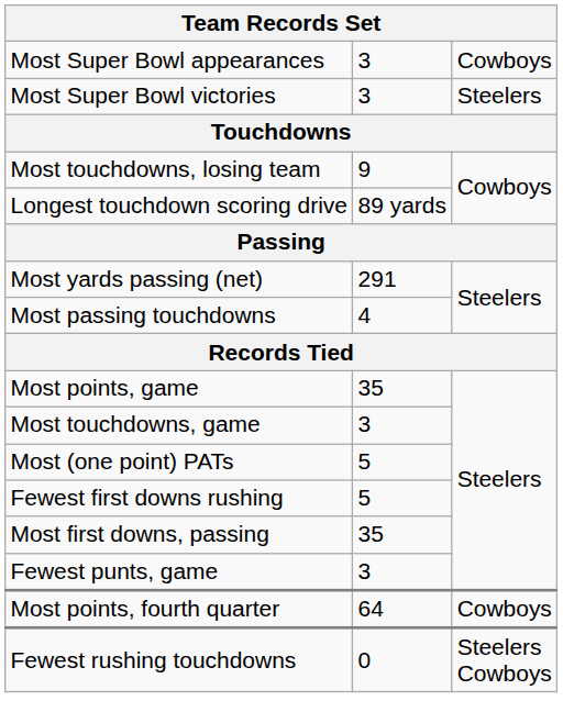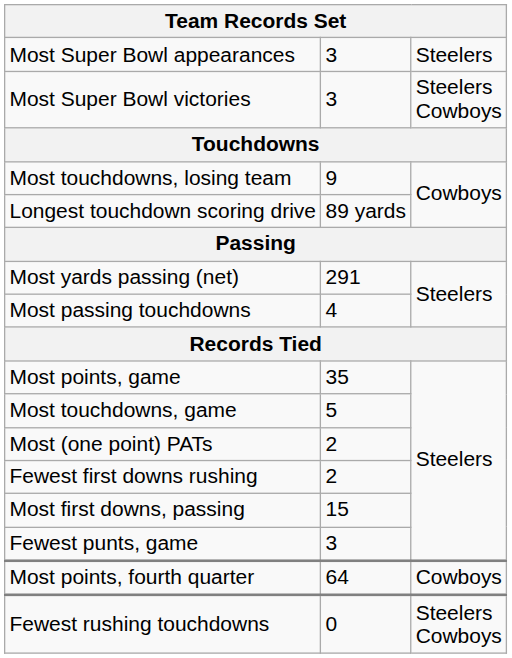Most Super Bowl appearances | column 3: Cowboys -> Steelers
Most Super Bowl victories | column 3: Steelers -> Steelers Cowboys
Most touchdowns, game | column 2: 3 -> 5
Most (one point) PATs | column 2: 5 -> 2
Fewest first downs rushing | column 2: 5 -> 2
Most first downs, passing | column 2: 35 -> 15
